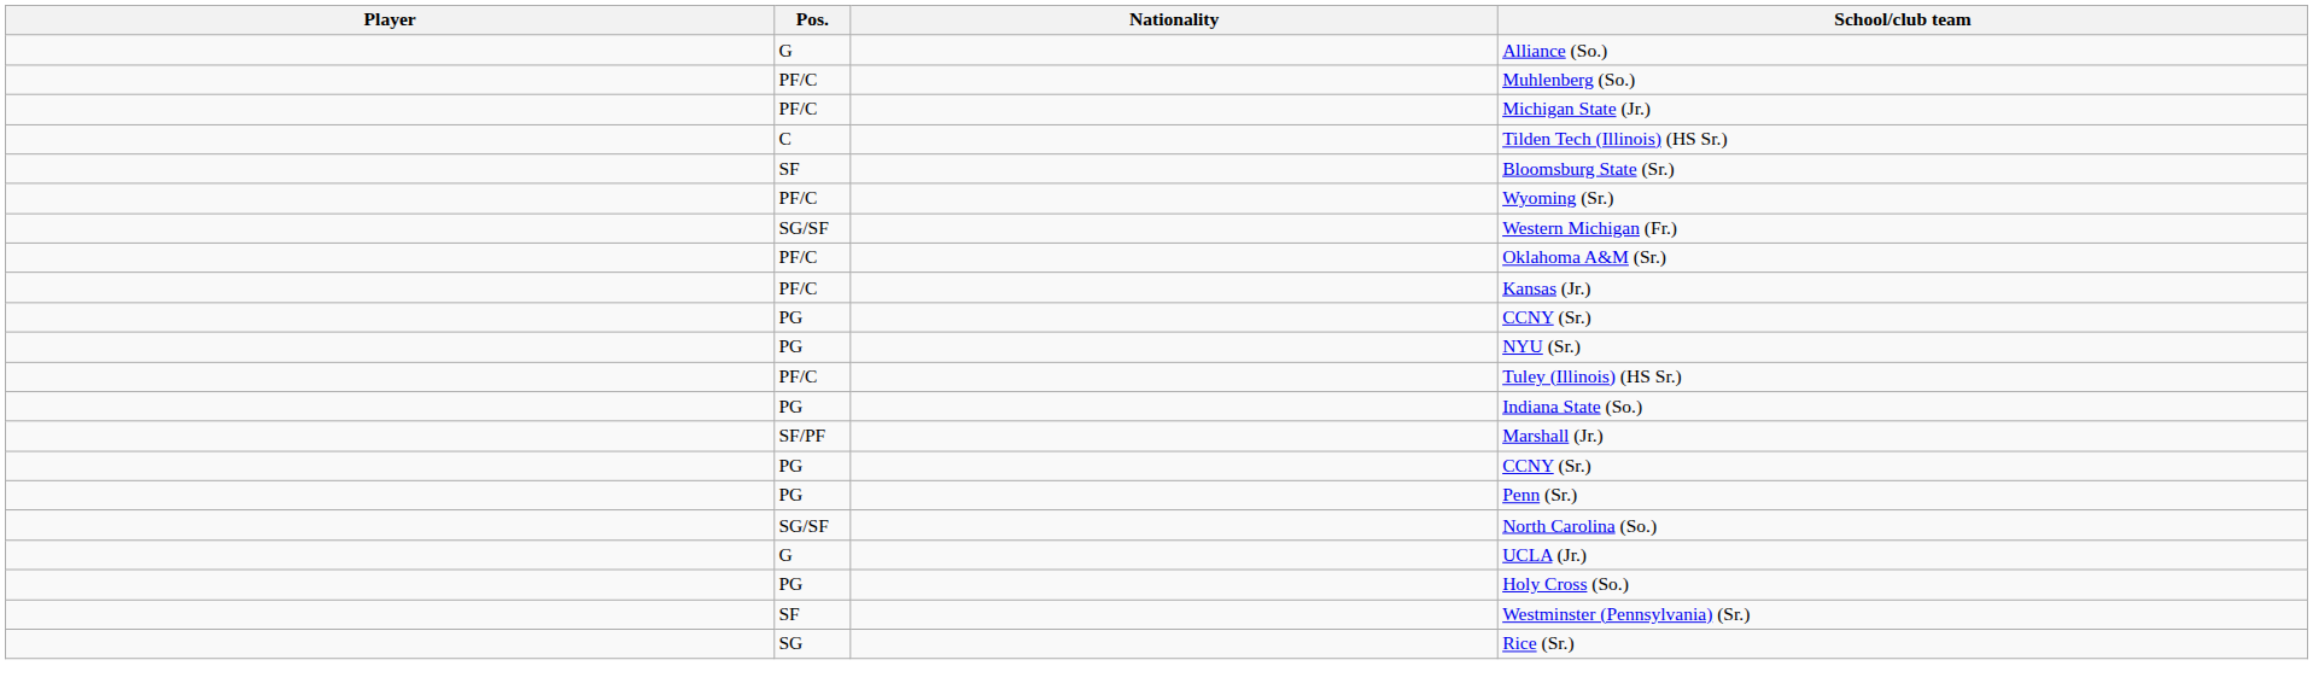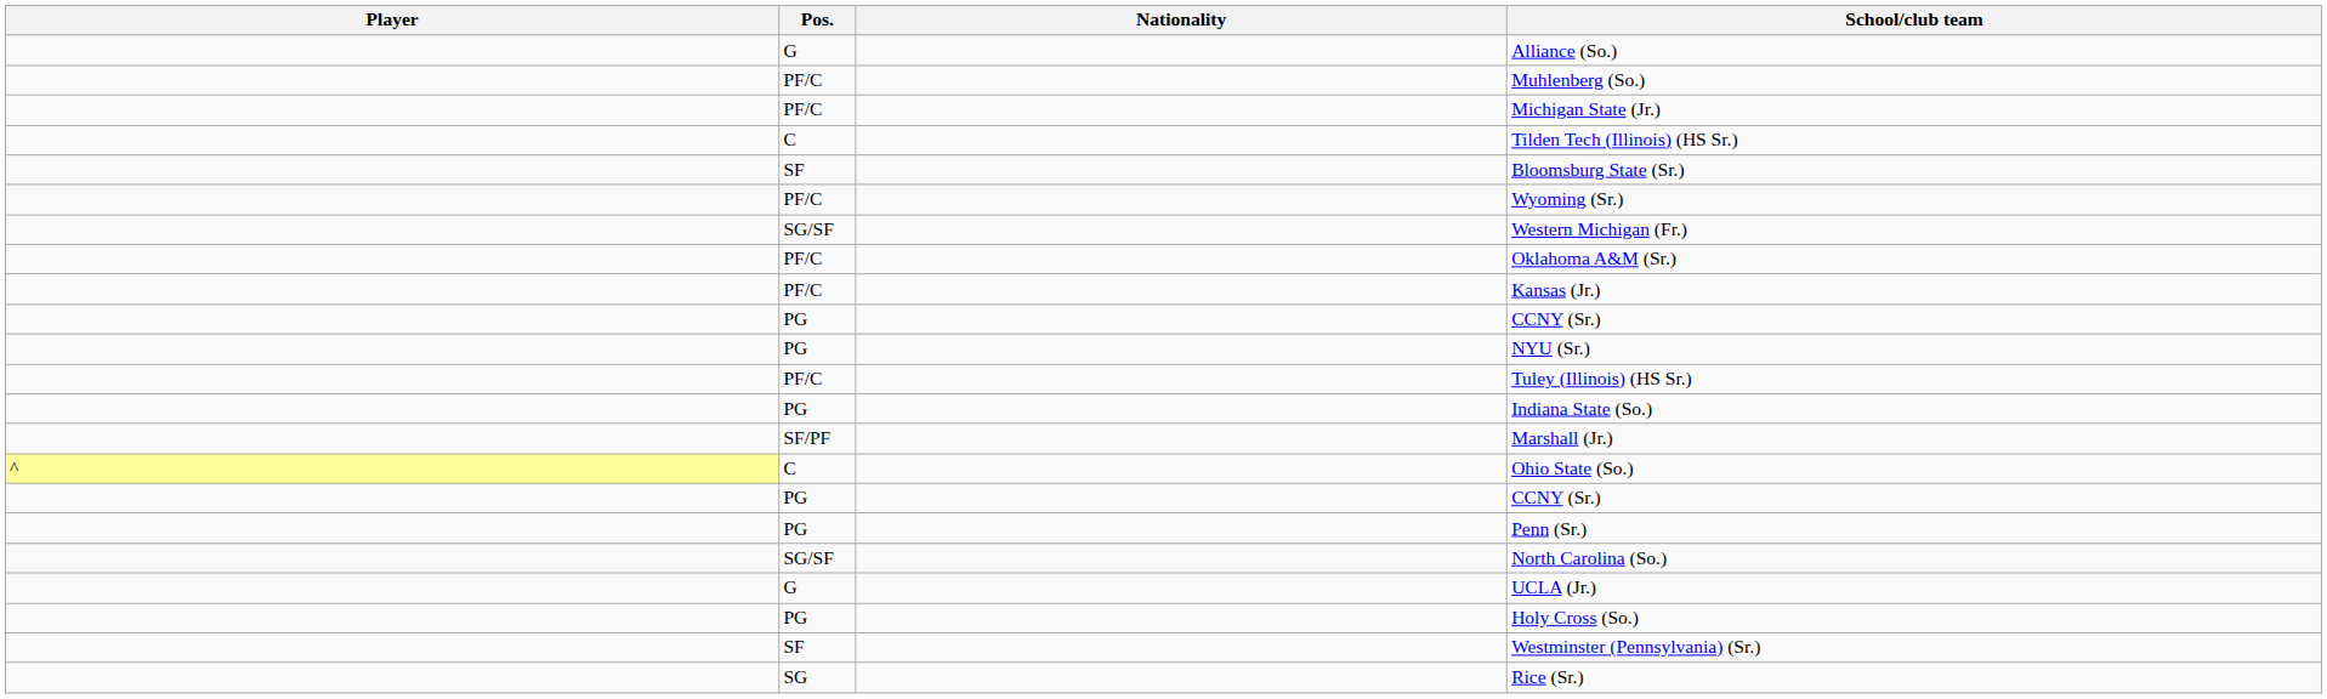+ row: ^ | C | Ohio State (So.)
